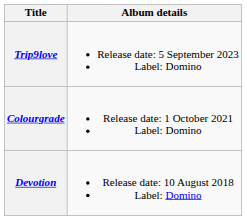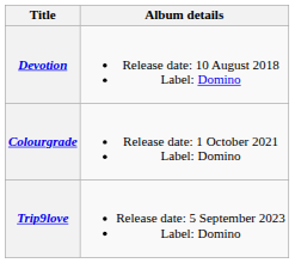rows swapped: Devotion <-> Trip9love
